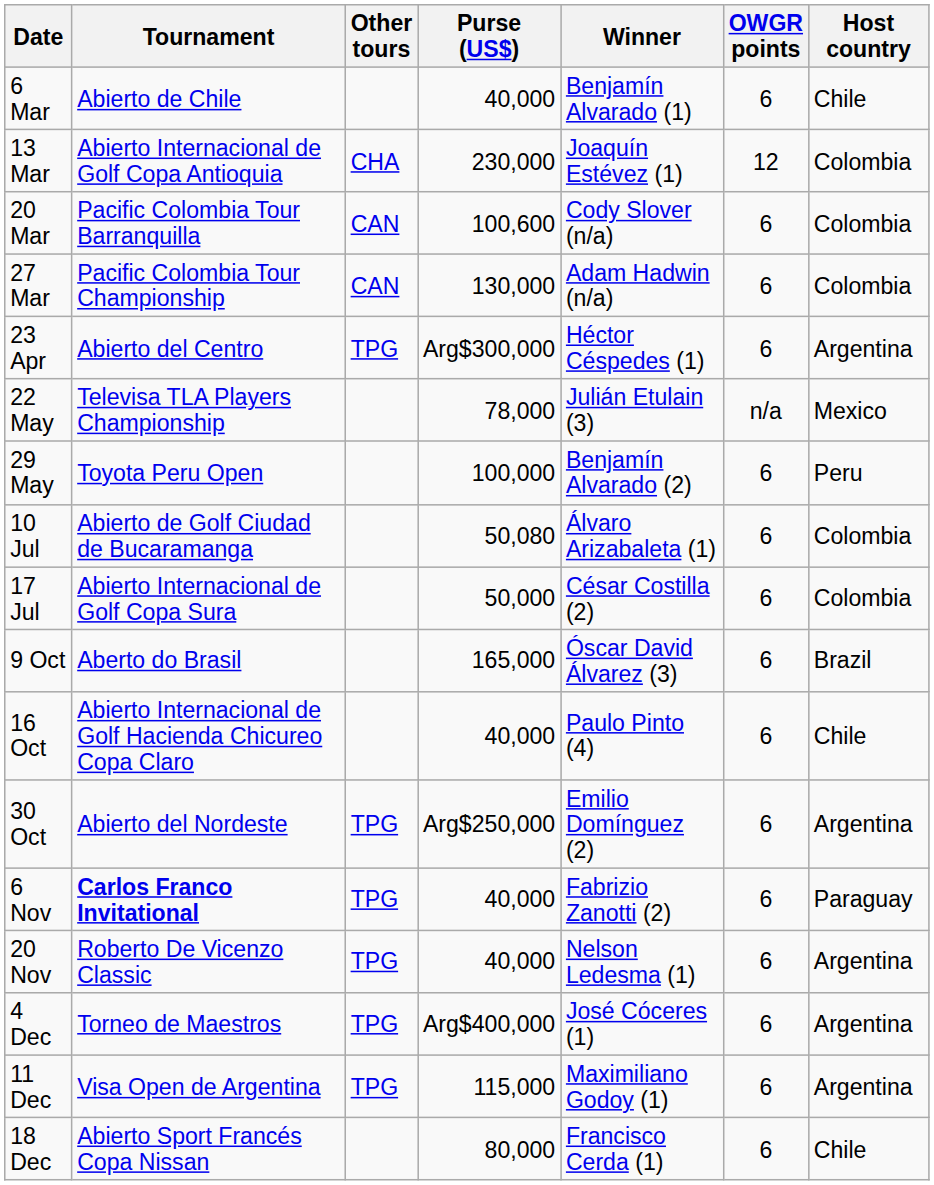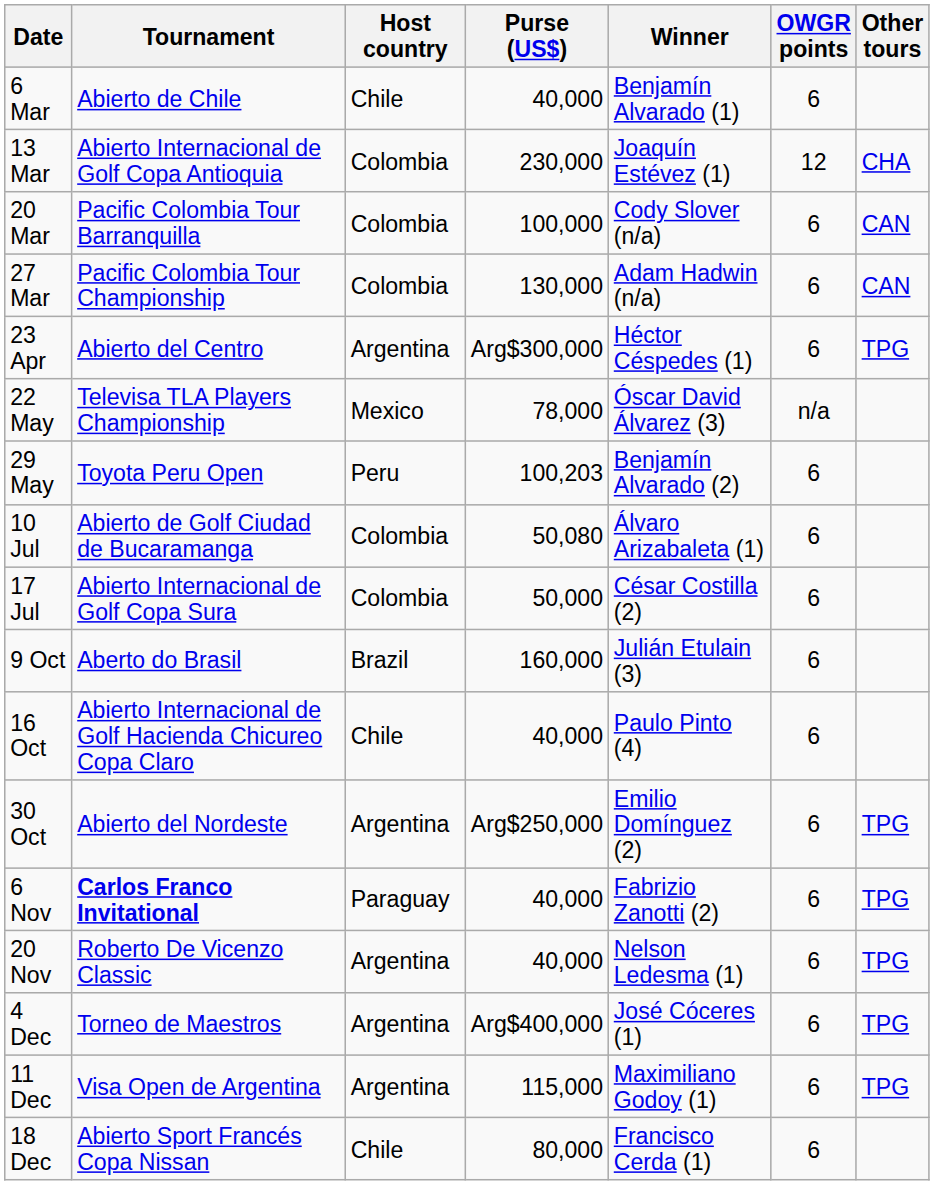columns swapped: Host country <-> Other tours
20 Mar | Purse (US$): 100,600 -> 100,000
22 May | Winner: Julián Etulain (3) -> Óscar David Álvarez (3)
29 May | Purse (US$): 100,000 -> 100,203
9 Oct | Purse (US$): 165,000 -> 160,000
9 Oct | Winner: Óscar David Álvarez (3) -> Julián Etulain (3)
